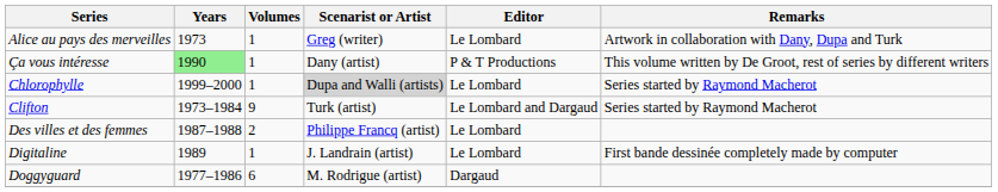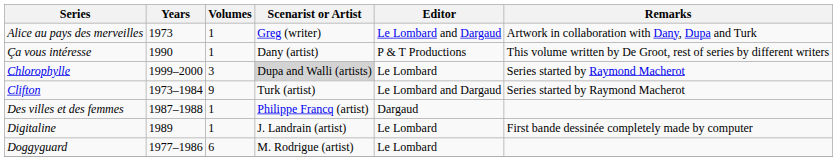Alice au pays des merveilles | Editor: Le Lombard -> Le Lombard and Dargaud
Ça vous intéresse | Years: lightgreen background -> no background
Chlorophylle | Volumes: 1 -> 3
Des villes et des femmes | Volumes: 2 -> 1
Des villes et des femmes | Editor: Le Lombard -> Dargaud
Doggyguard | Editor: Dargaud -> Le Lombard
